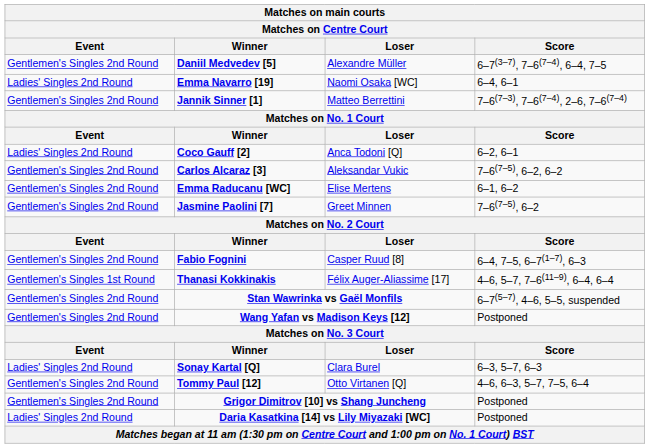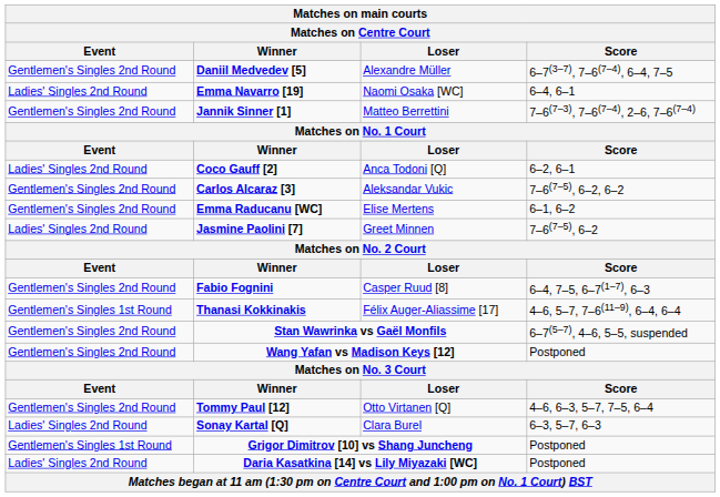Jasmine Paolini [7] | Event: Gentlemen's Singles 2nd Round -> Ladies' Singles 2nd Round
rows swapped: Sonay Kartal [Q] <-> Tommy Paul [12]
Grigor Dimitrov [10] vs Shang Juncheng | Event: Gentlemen's Singles 2nd Round -> Gentlemen's Singles 1st Round
